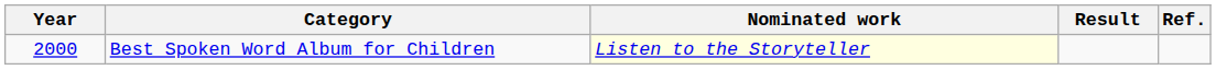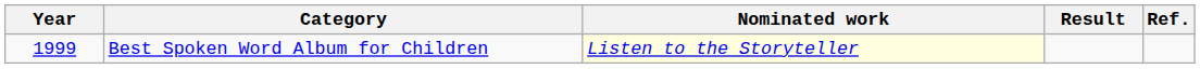Best Spoken Word Album for Children | Year: 2000 -> 1999
